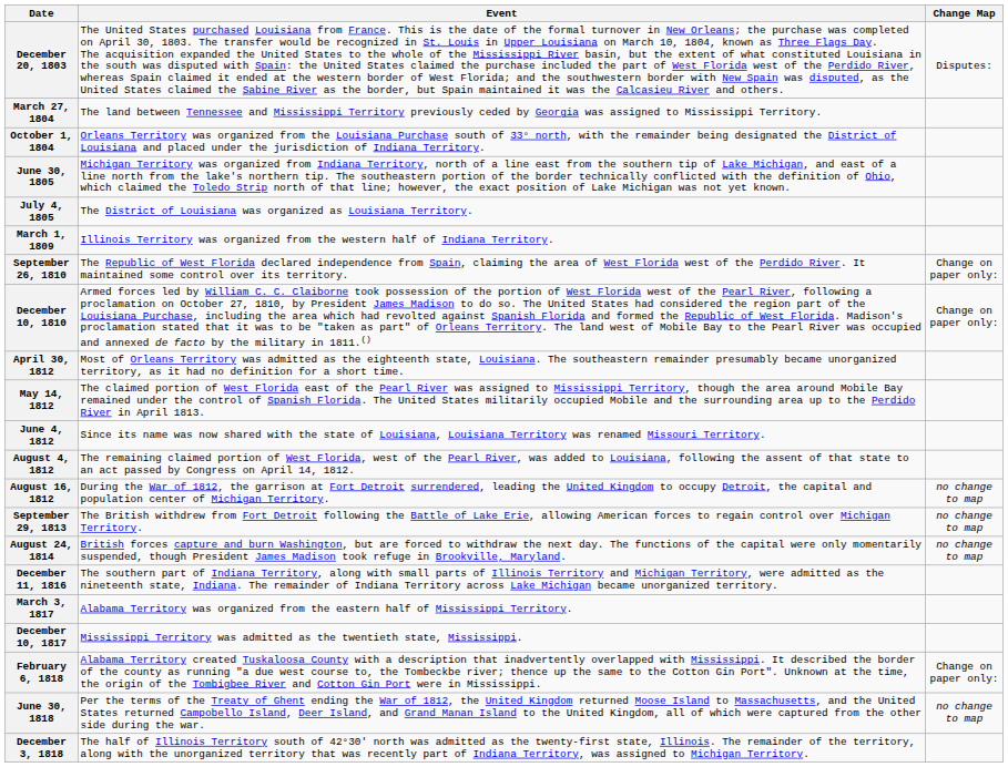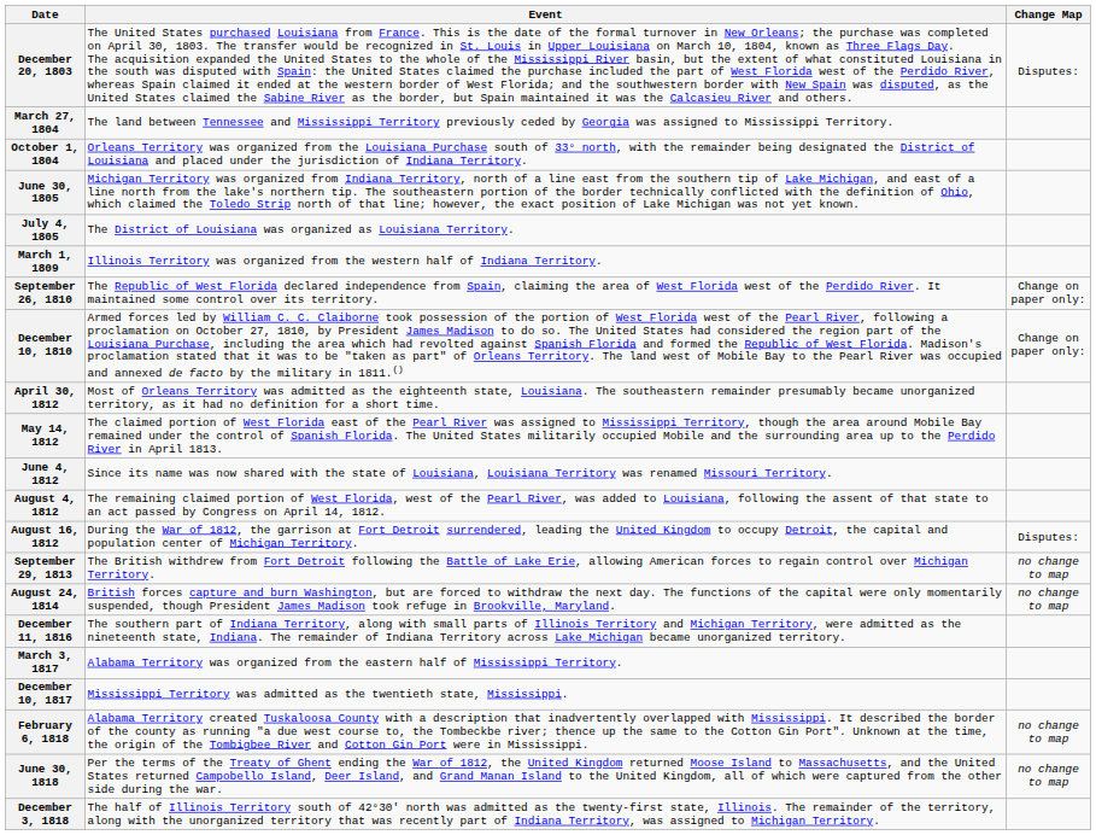August 16, 1812 | Change Map: no change to map -> Disputes:
February 6, 1818 | Change Map: Change on paper only: -> no change to map
